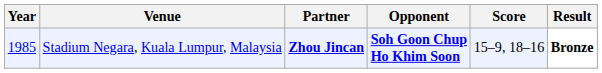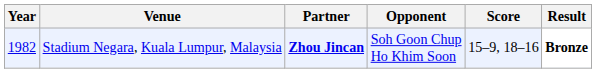Stadium Negara, Kuala Lumpur, Malaysia | Year: 1985 -> 1982
Stadium Negara, Kuala Lumpur, Malaysia | Opponent: bold -> normal
